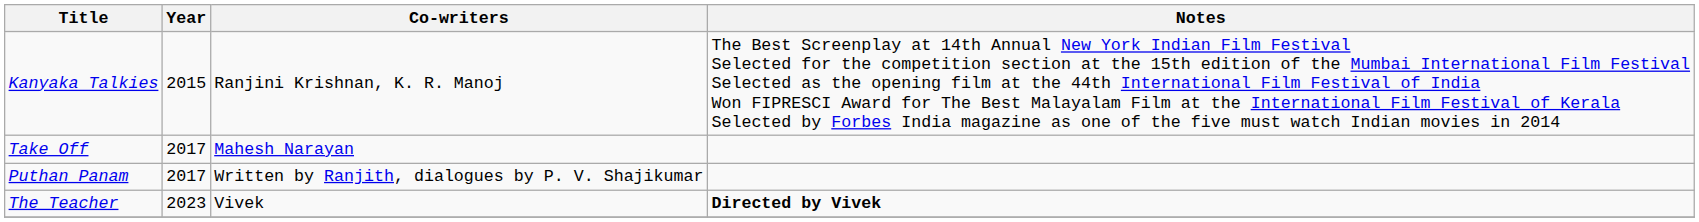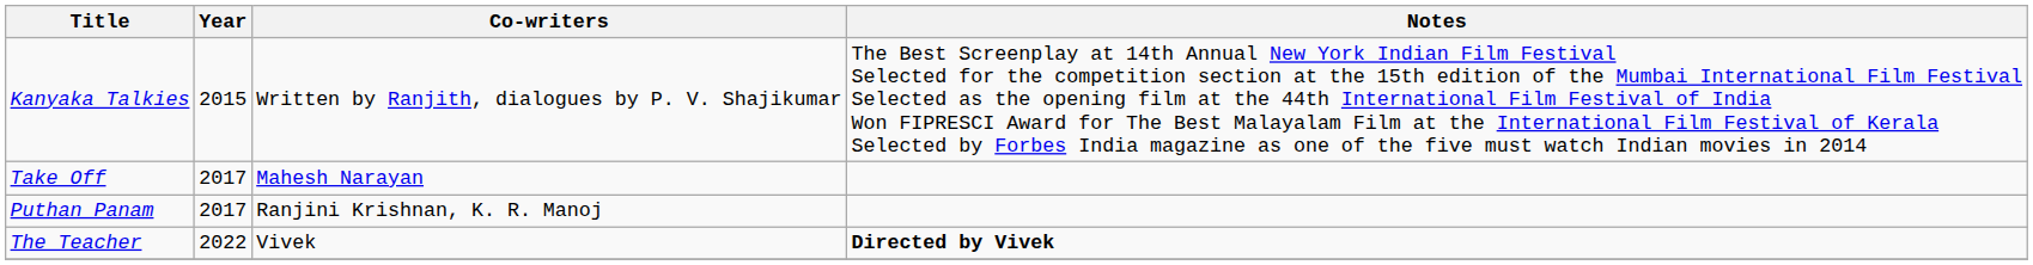Kanyaka Talkies | Co-writers: Ranjini Krishnan, K. R. Manoj -> Written by Ranjith, dialogues by P. V. Shajikumar
Puthan Panam | Co-writers: Written by Ranjith, dialogues by P. V. Shajikumar -> Ranjini Krishnan, K. R. Manoj
The Teacher | Year: 2023 -> 2022
